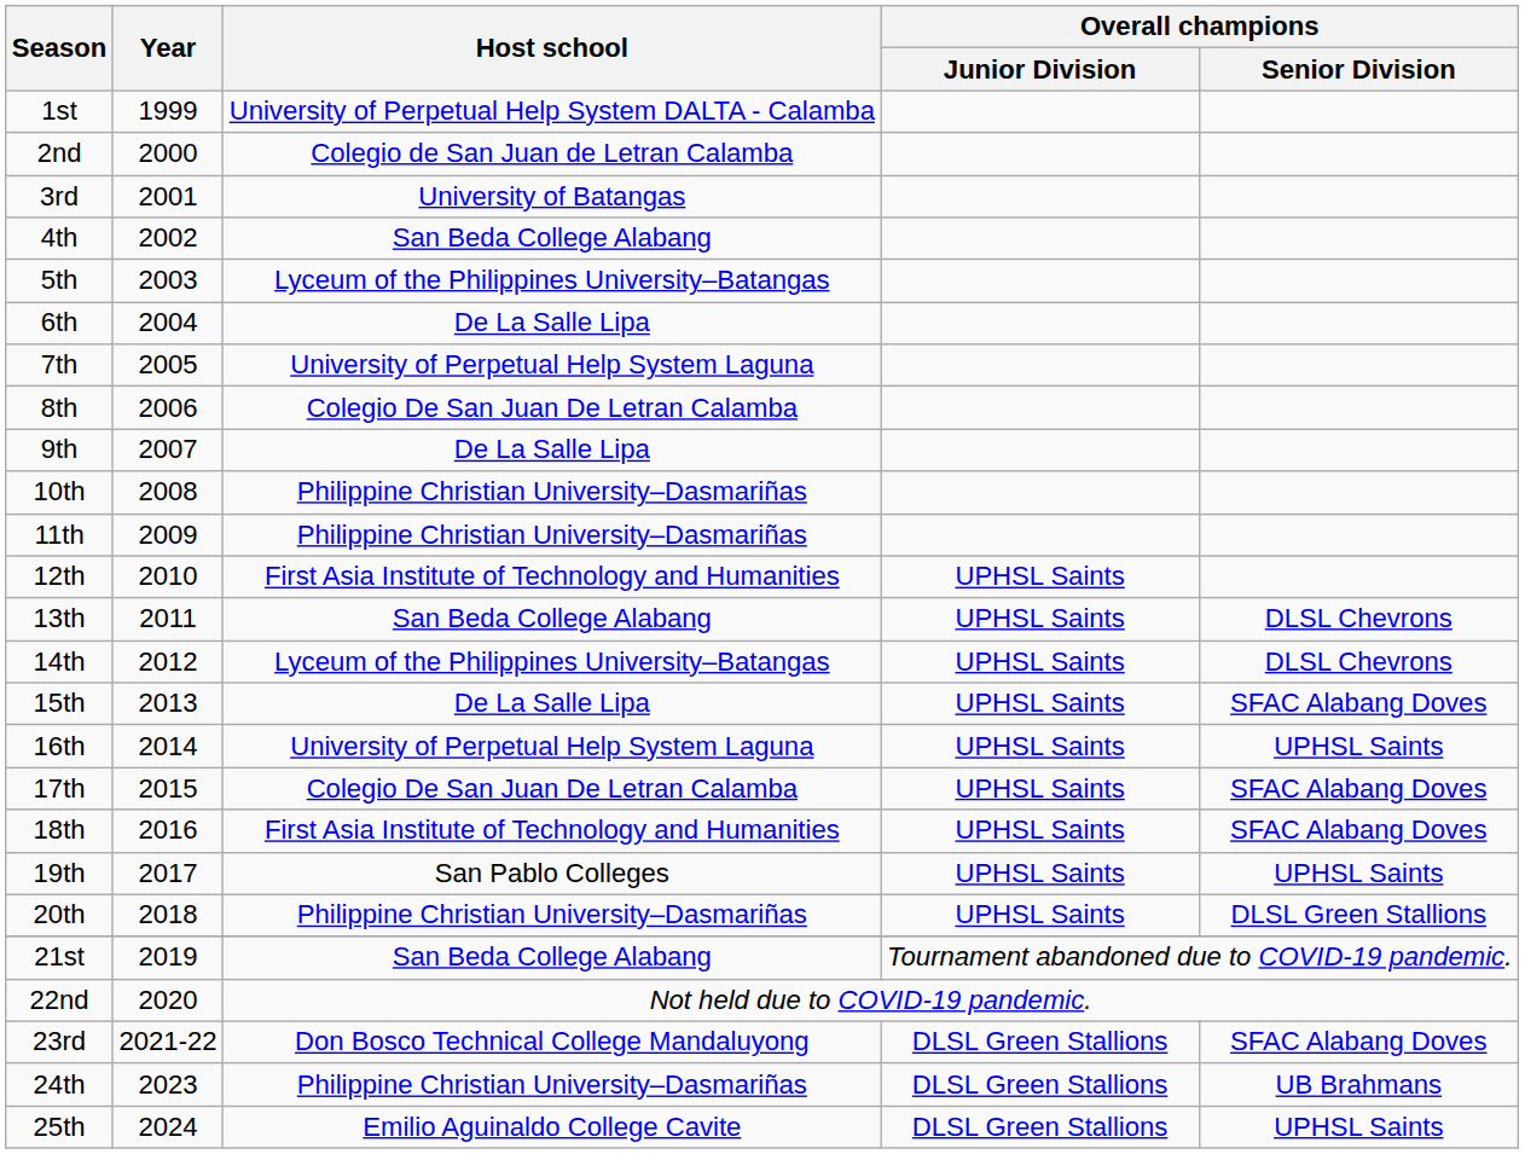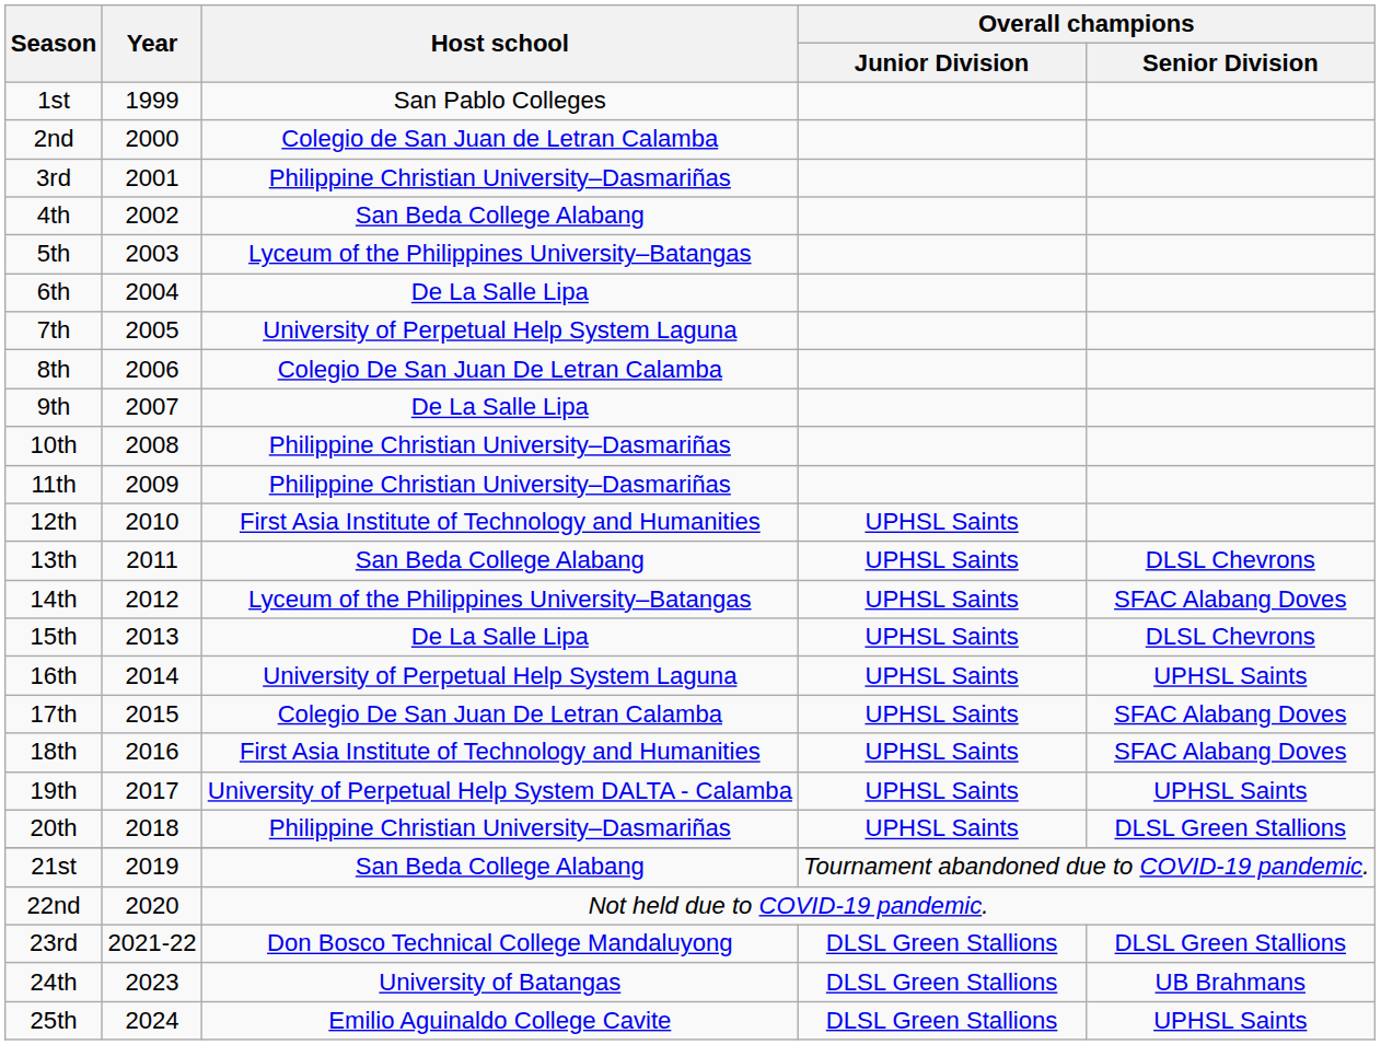1st | Host school: University of Perpetual Help System DALTA - Calamba -> San Pablo Colleges
3rd | Host school: University of Batangas -> Philippine Christian University–Dasmariñas
14th | Overall champions / Senior Division: DLSL Chevrons -> SFAC Alabang Doves
15th | Overall champions / Senior Division: SFAC Alabang Doves -> DLSL Chevrons
19th | Host school: San Pablo Colleges -> University of Perpetual Help System DALTA - Calamba
23rd | Overall champions / Senior Division: SFAC Alabang Doves -> DLSL Green Stallions
24th | Host school: Philippine Christian University–Dasmariñas -> University of Batangas
